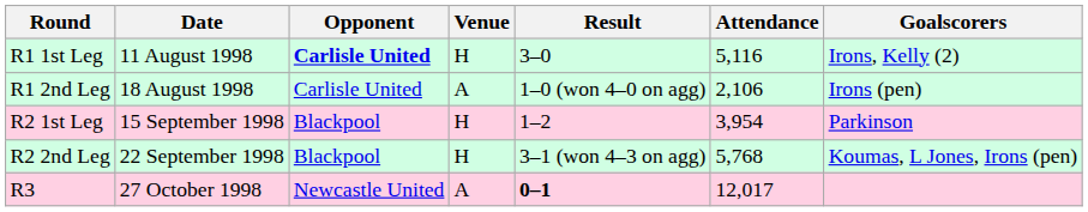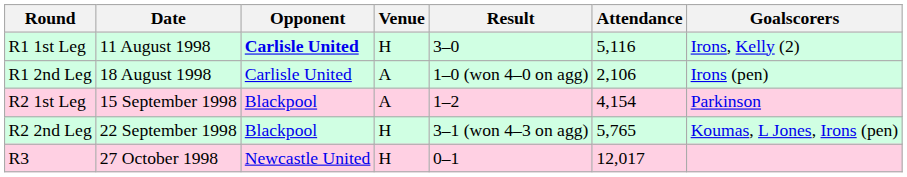R2 1st Leg | Venue: H -> A
R2 1st Leg | Attendance: 3,954 -> 4,154
R2 2nd Leg | Attendance: 5,768 -> 5,765
R3 | Venue: A -> H
R3 | Result: bold -> normal
